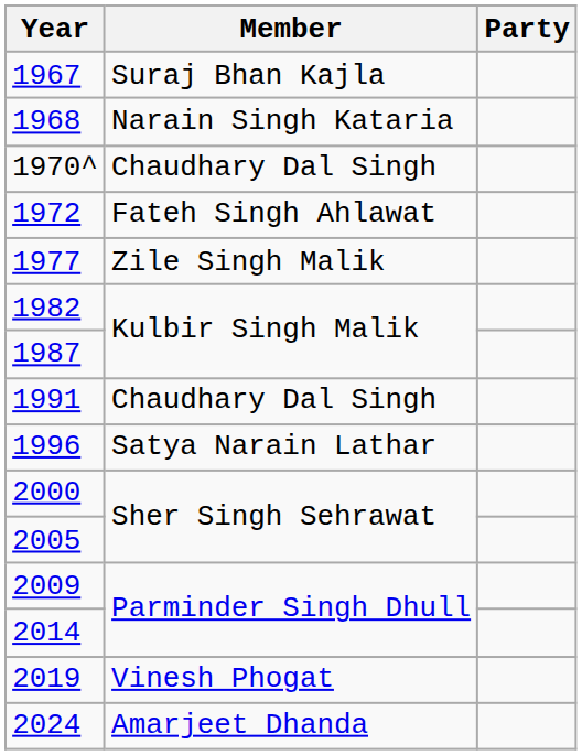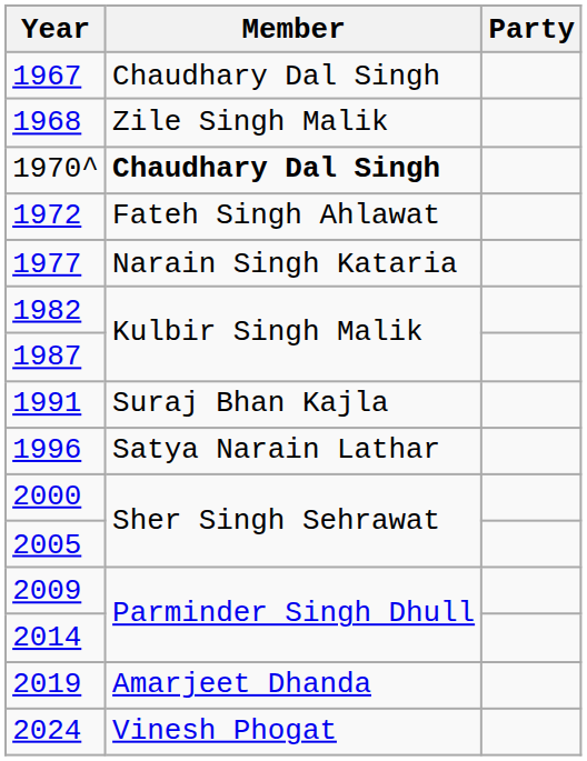1967 | Member: Suraj Bhan Kajla -> Chaudhary Dal Singh
1968 | Member: Narain Singh Kataria -> Zile Singh Malik
1970^ | Member: normal -> bold
1977 | Member: Zile Singh Malik -> Narain Singh Kataria
1991 | Member: Chaudhary Dal Singh -> Suraj Bhan Kajla
2019 | Member: Vinesh Phogat -> Amarjeet Dhanda
2024 | Member: Amarjeet Dhanda -> Vinesh Phogat
